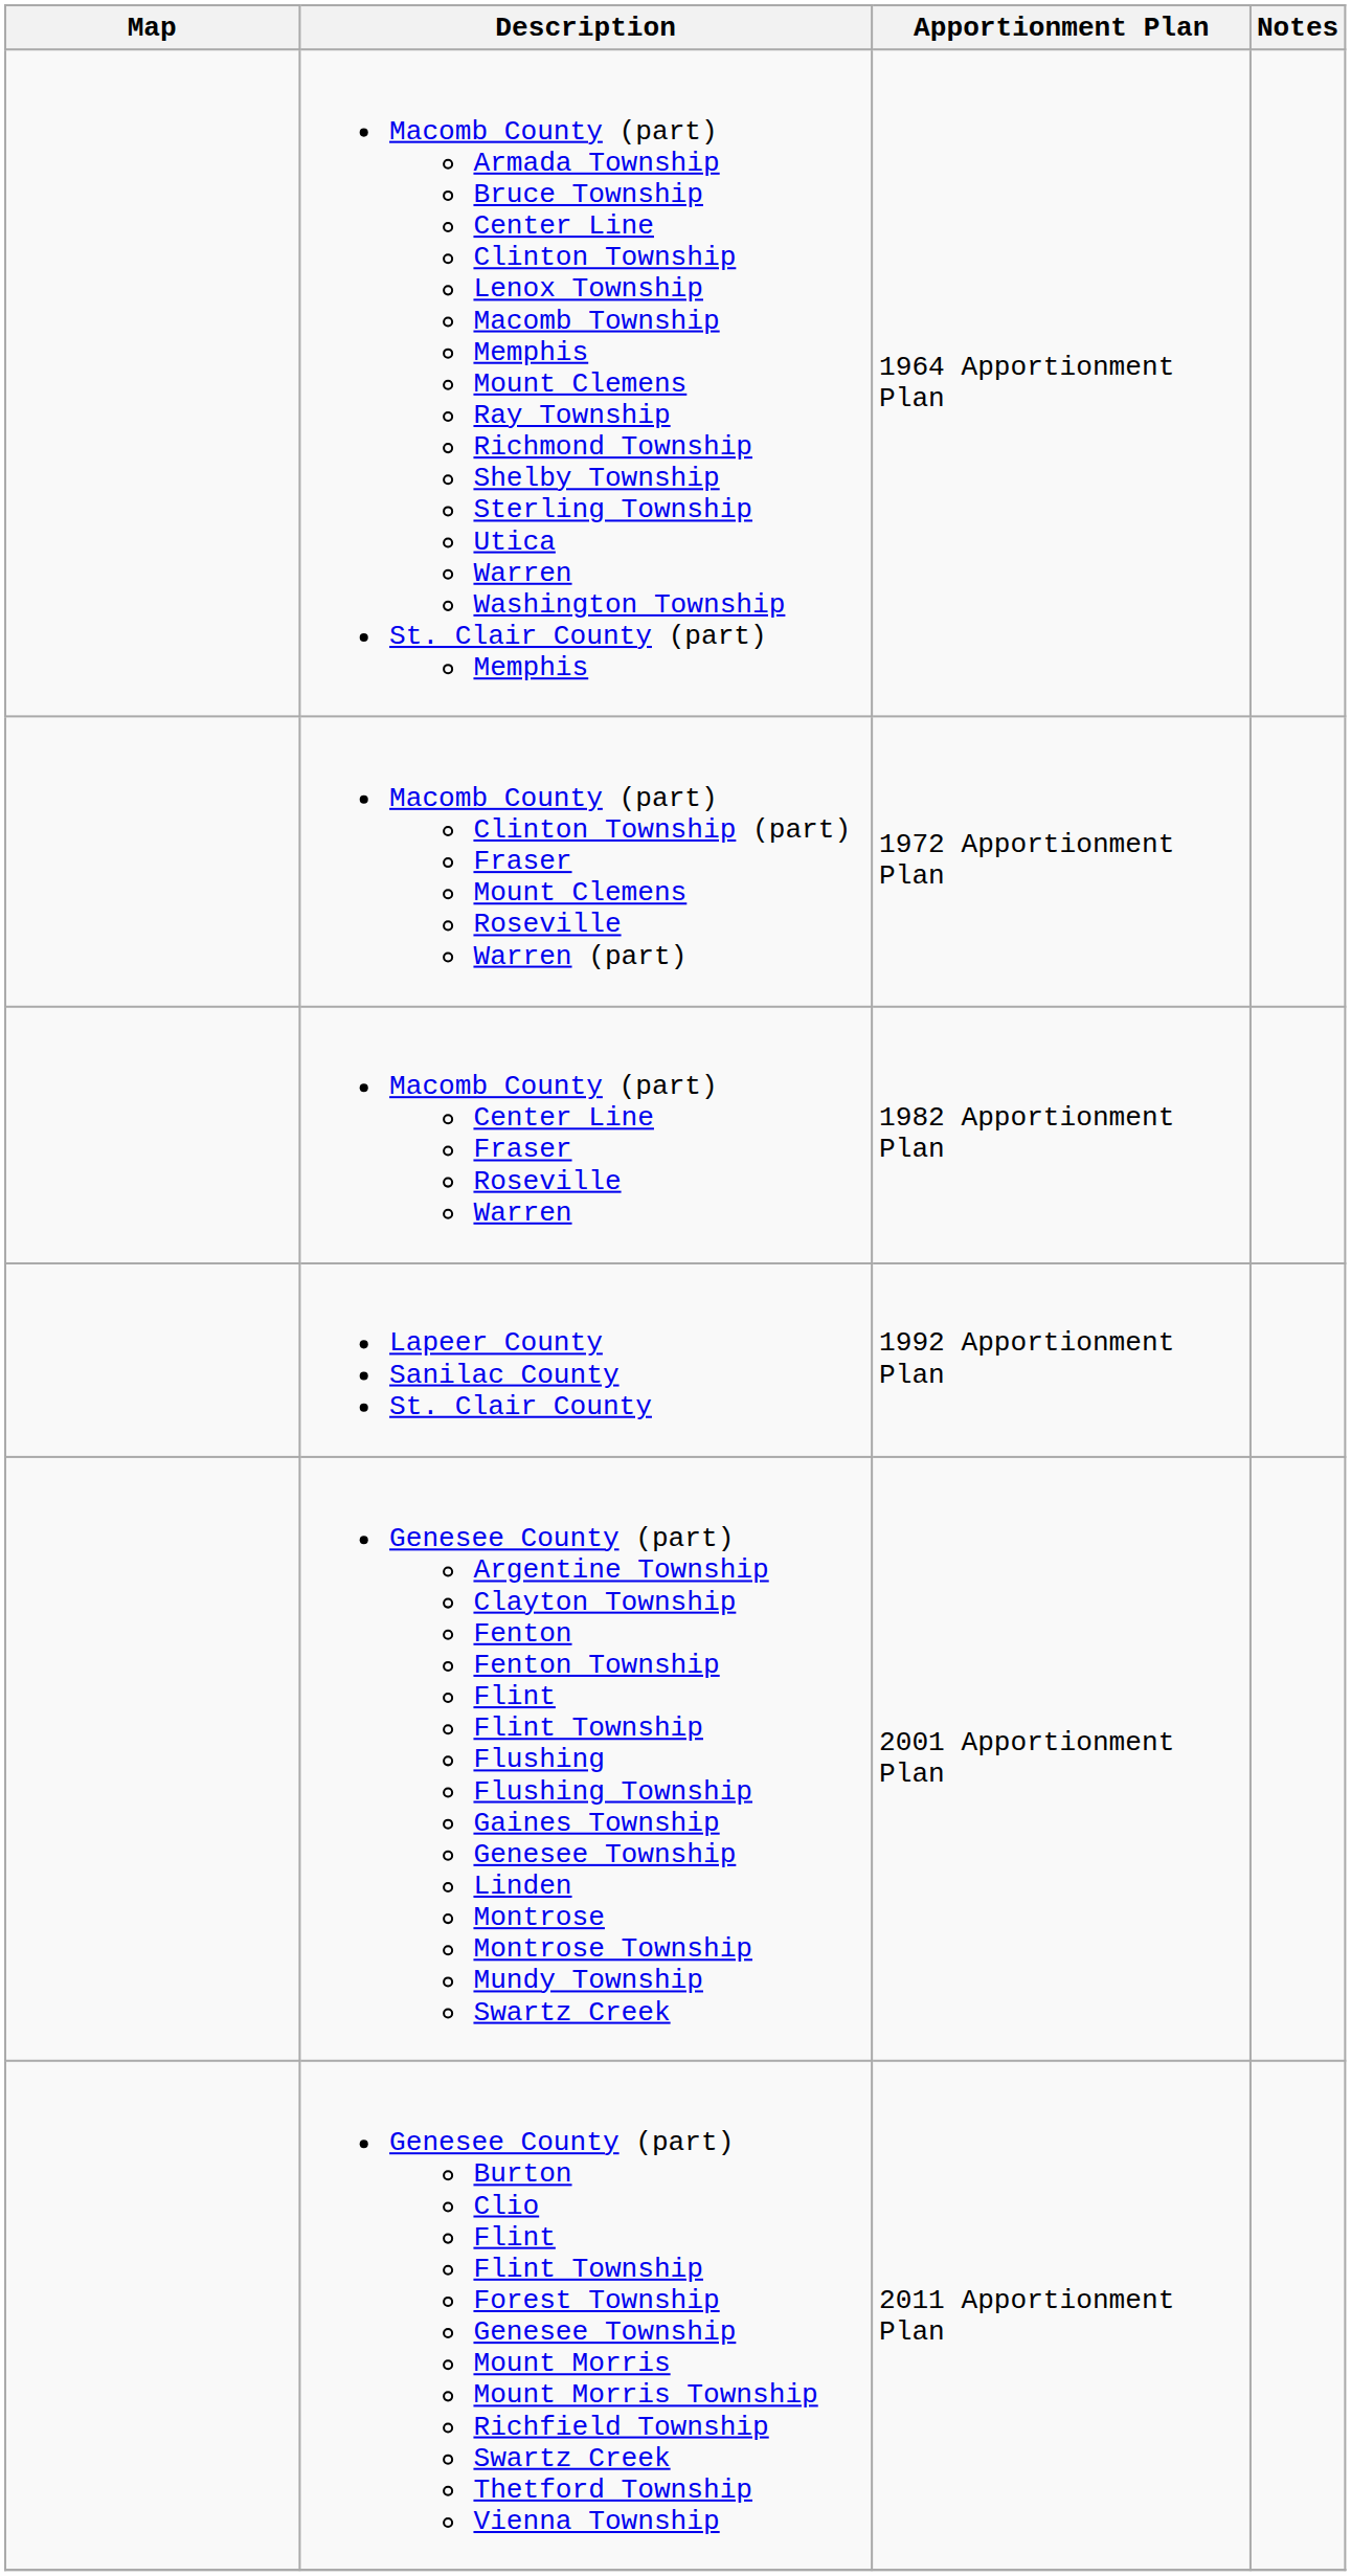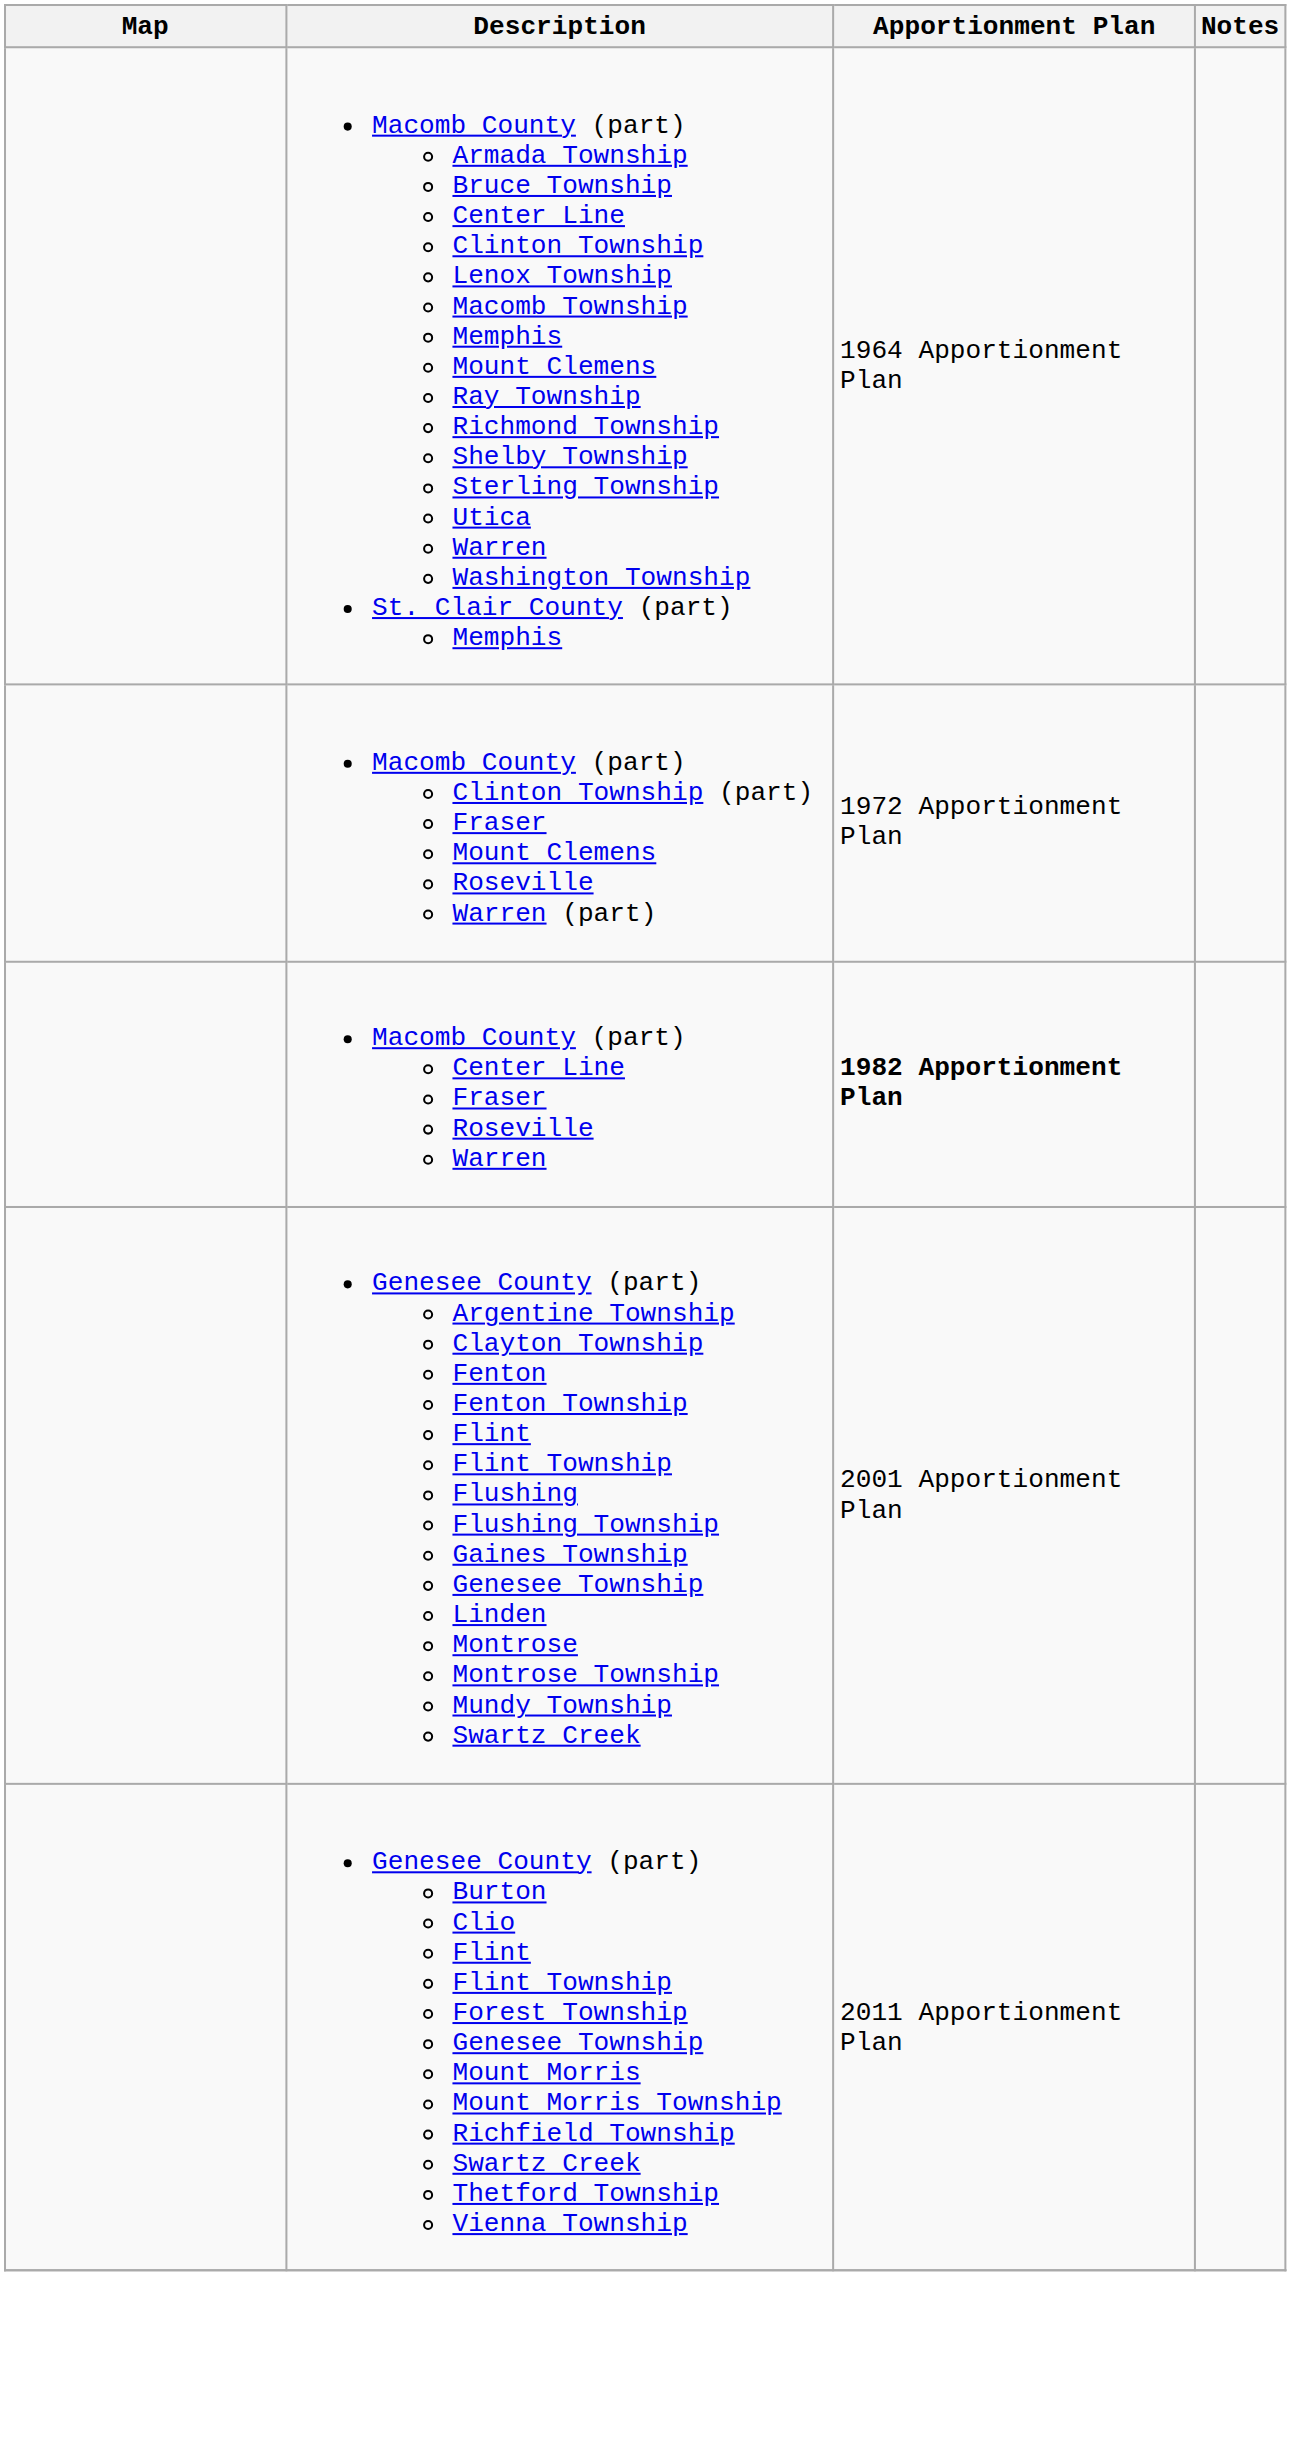Macomb County (part) Center Line Fraser Roseville Warren | Apportionment Plan: normal -> bold
- row: Lapeer County Sanilac County St. Clair County | 1992 Apportionment Plan
